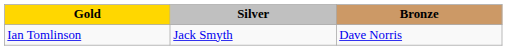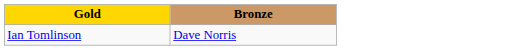- column: Silver | Jack Smyth
